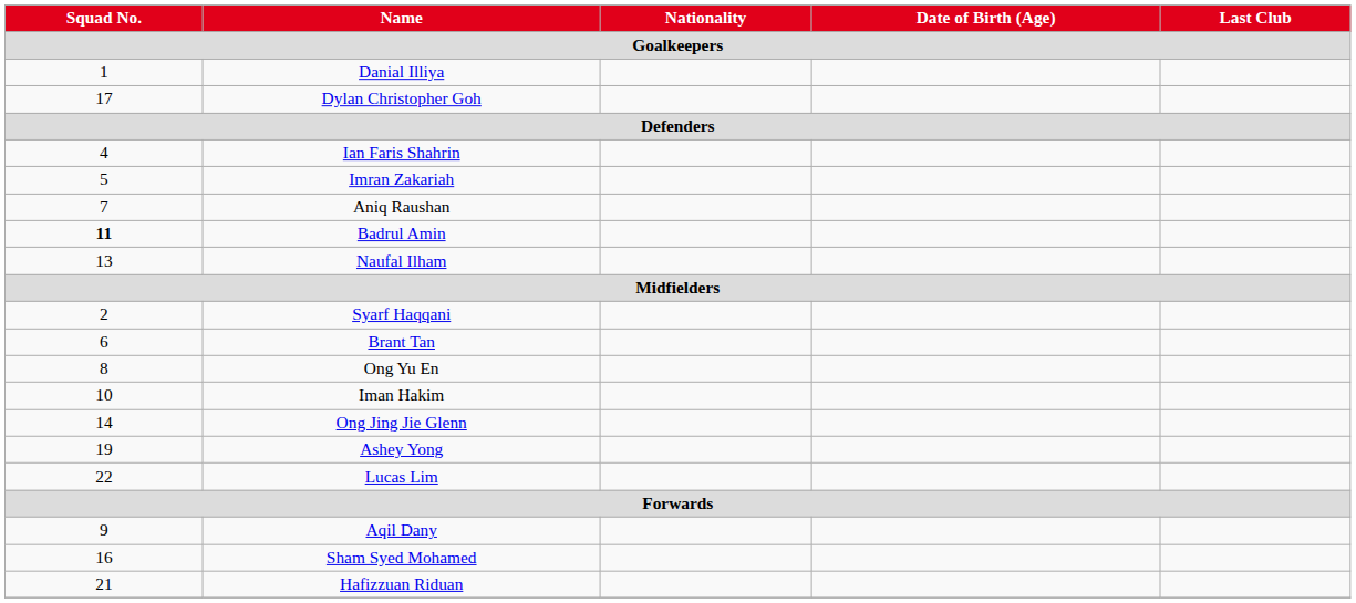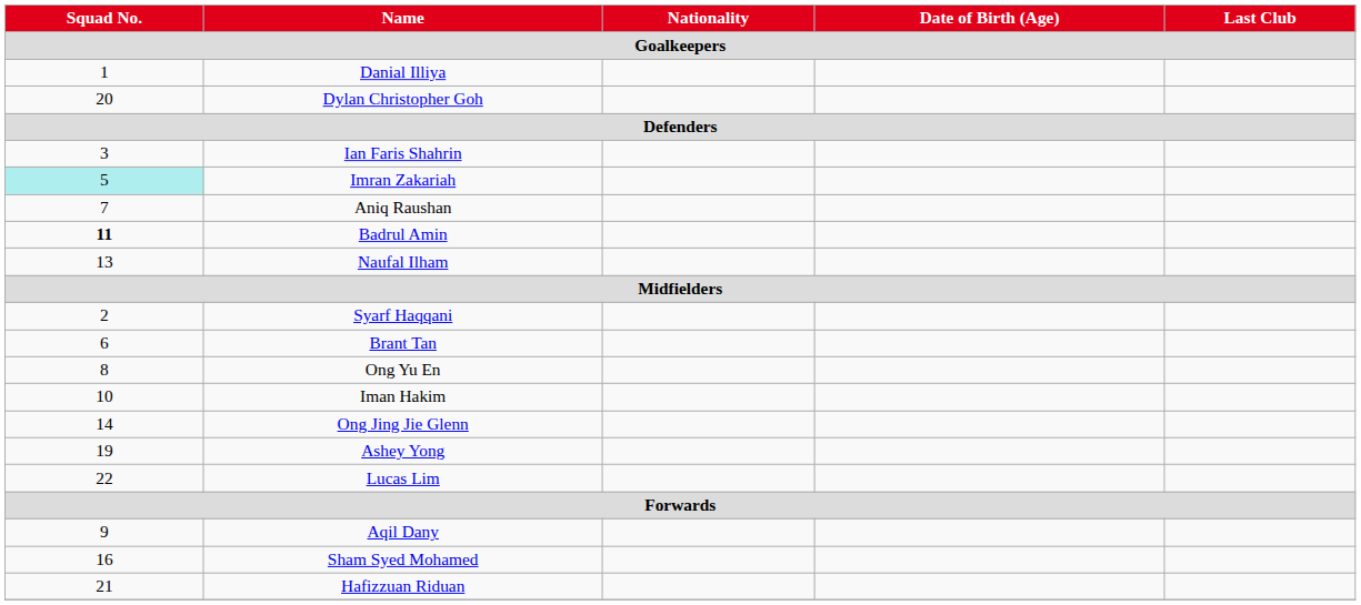Dylan Christopher Goh | Squad No.: 17 -> 20
Ian Faris Shahrin | Squad No.: 4 -> 3
Imran Zakariah | Squad No.: no background -> paleturquoise background
